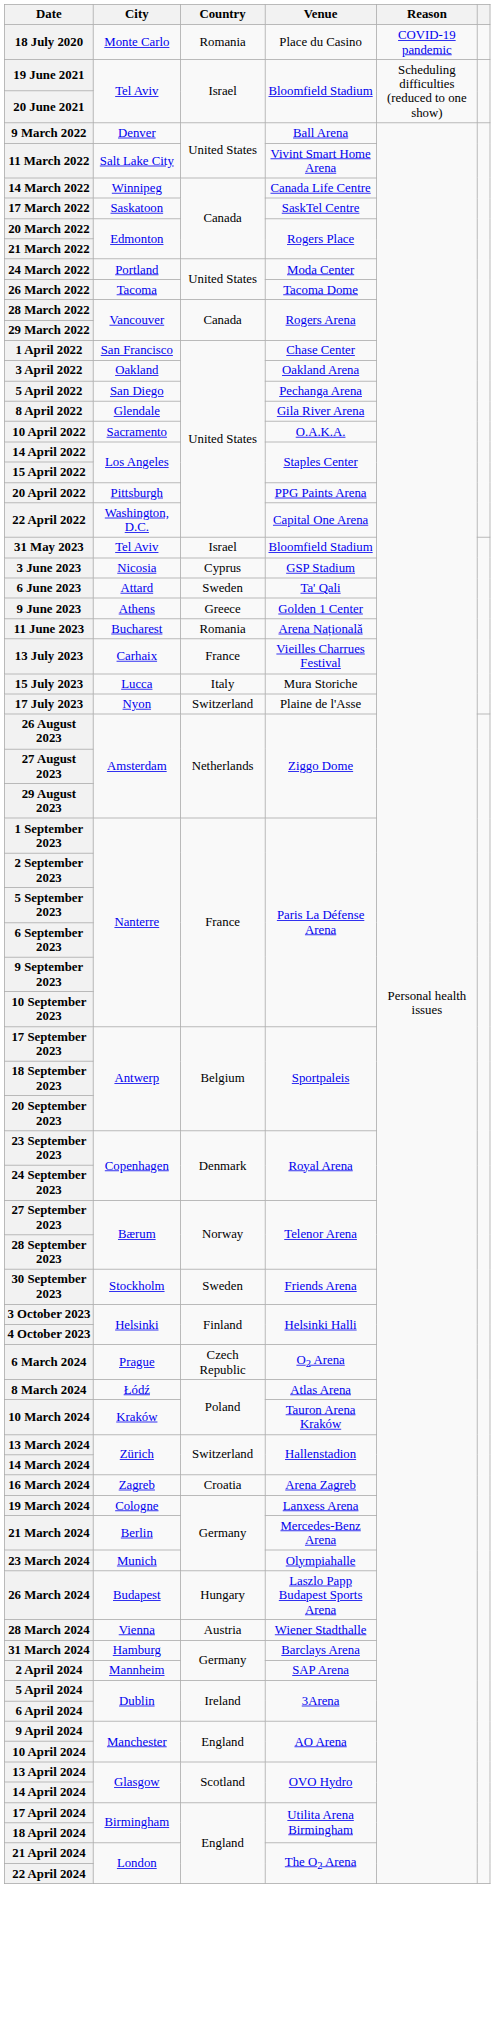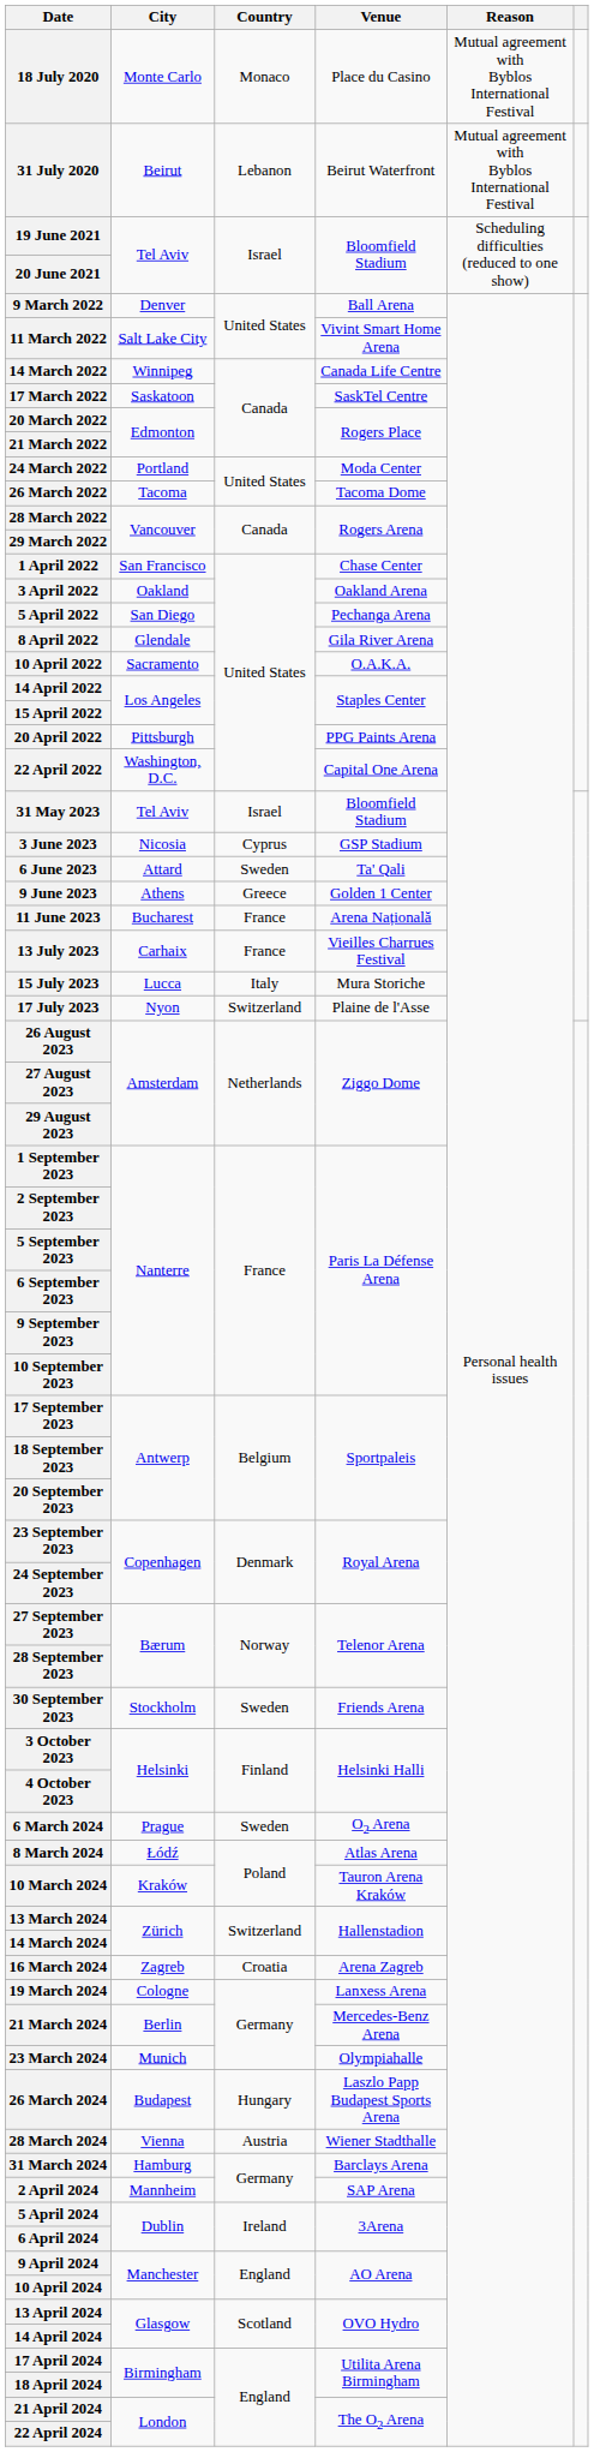18 July 2020 | Country: Romania -> Monaco
18 July 2020 | Reason: COVID-19 pandemic -> Mutual agreement with Byblos International Festival
+ row: 31 July 2020 | Beirut | Lebanon | Beirut Waterfront | Mutual agreement with Byblos International Festival
11 June 2023 | Country: Romania -> France
6 March 2024 | Country: Czech Republic -> Sweden
